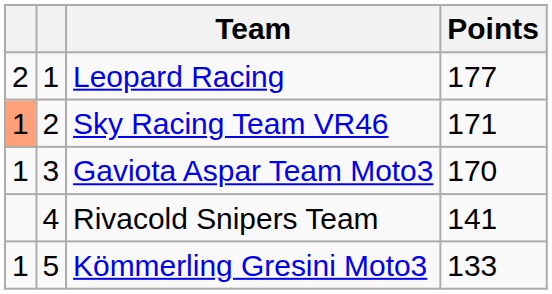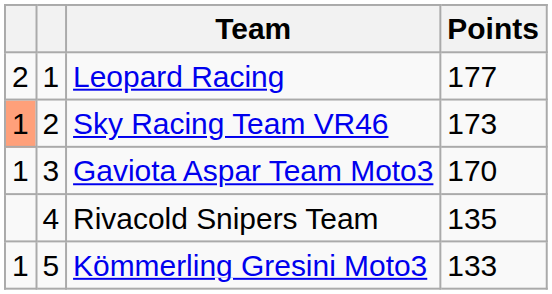Sky Racing Team VR46 | Points: 171 -> 173
Rivacold Snipers Team | Points: 141 -> 135
